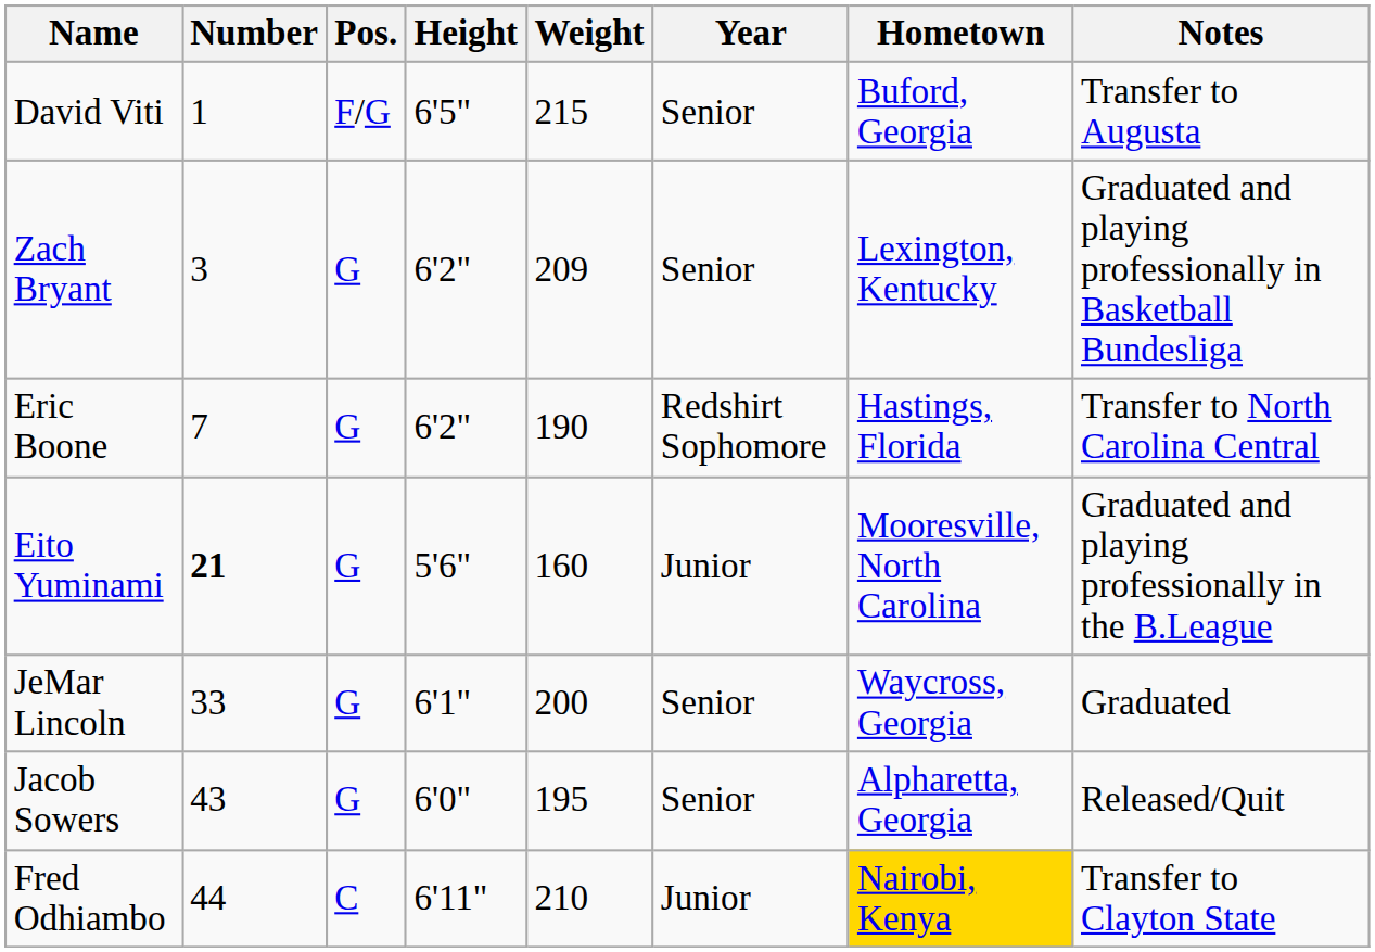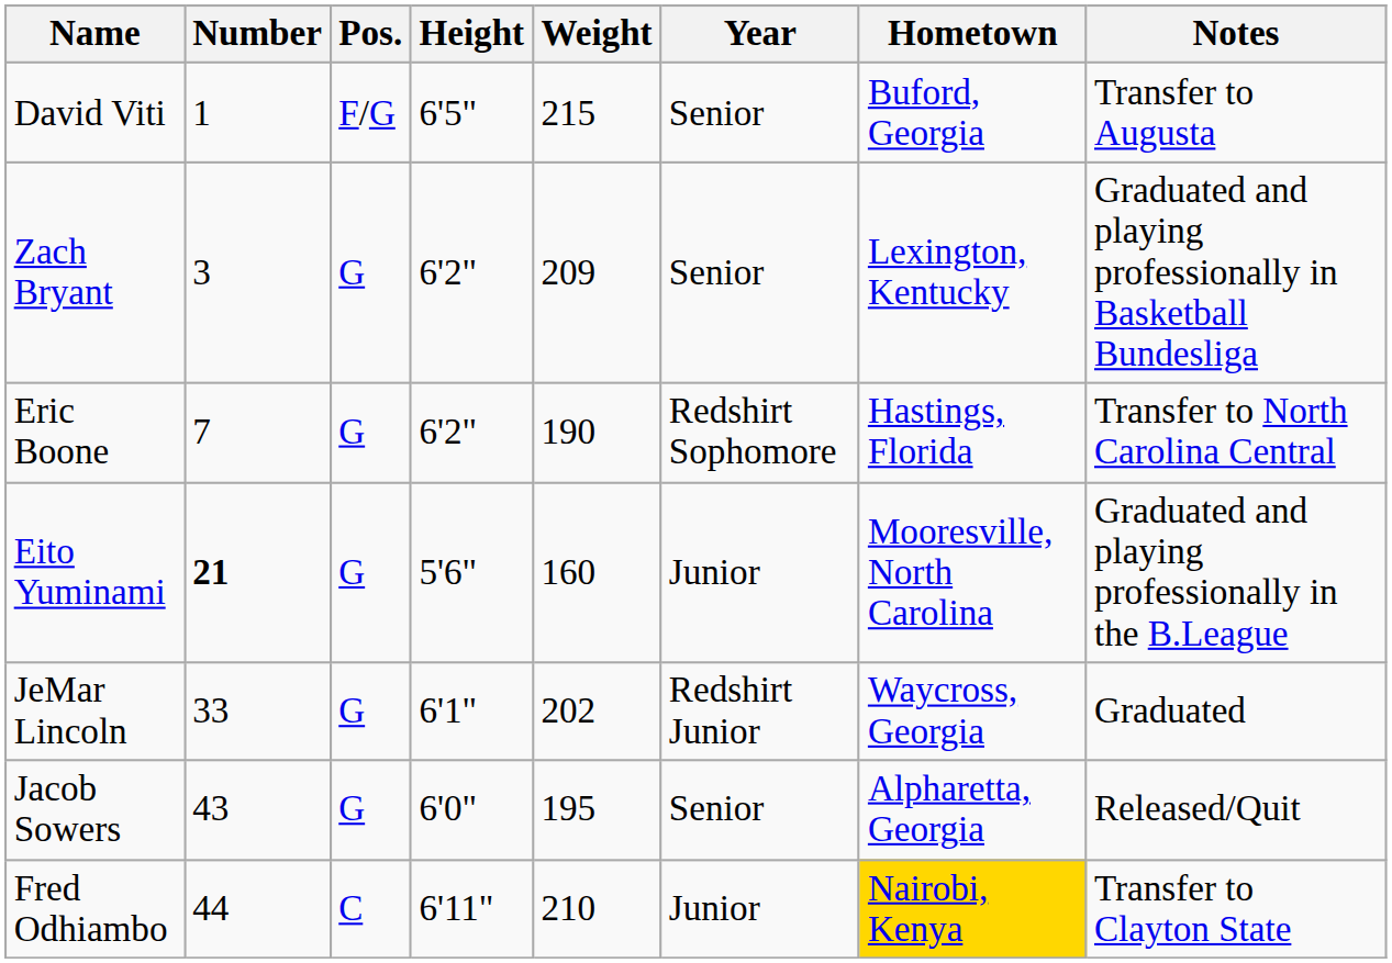JeMar Lincoln | Weight: 200 -> 202
JeMar Lincoln | Year: Senior -> Redshirt Junior
